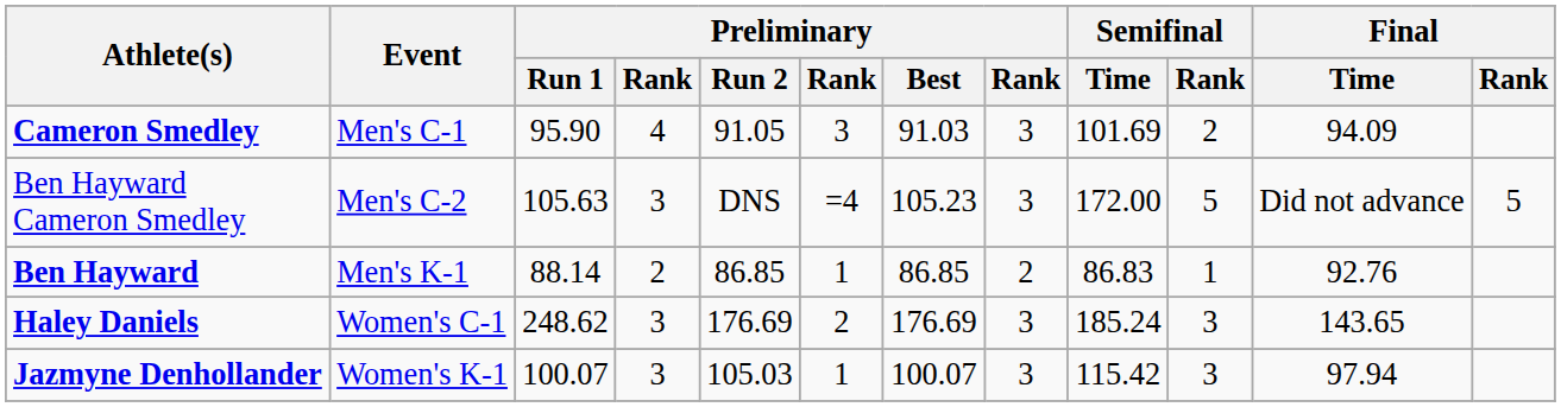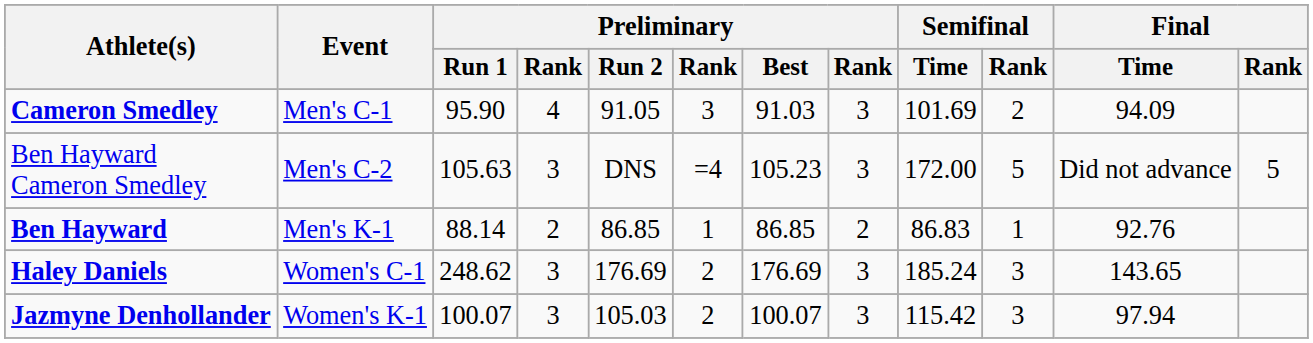Jazmyne Denhollander | column 6: 1 -> 2
